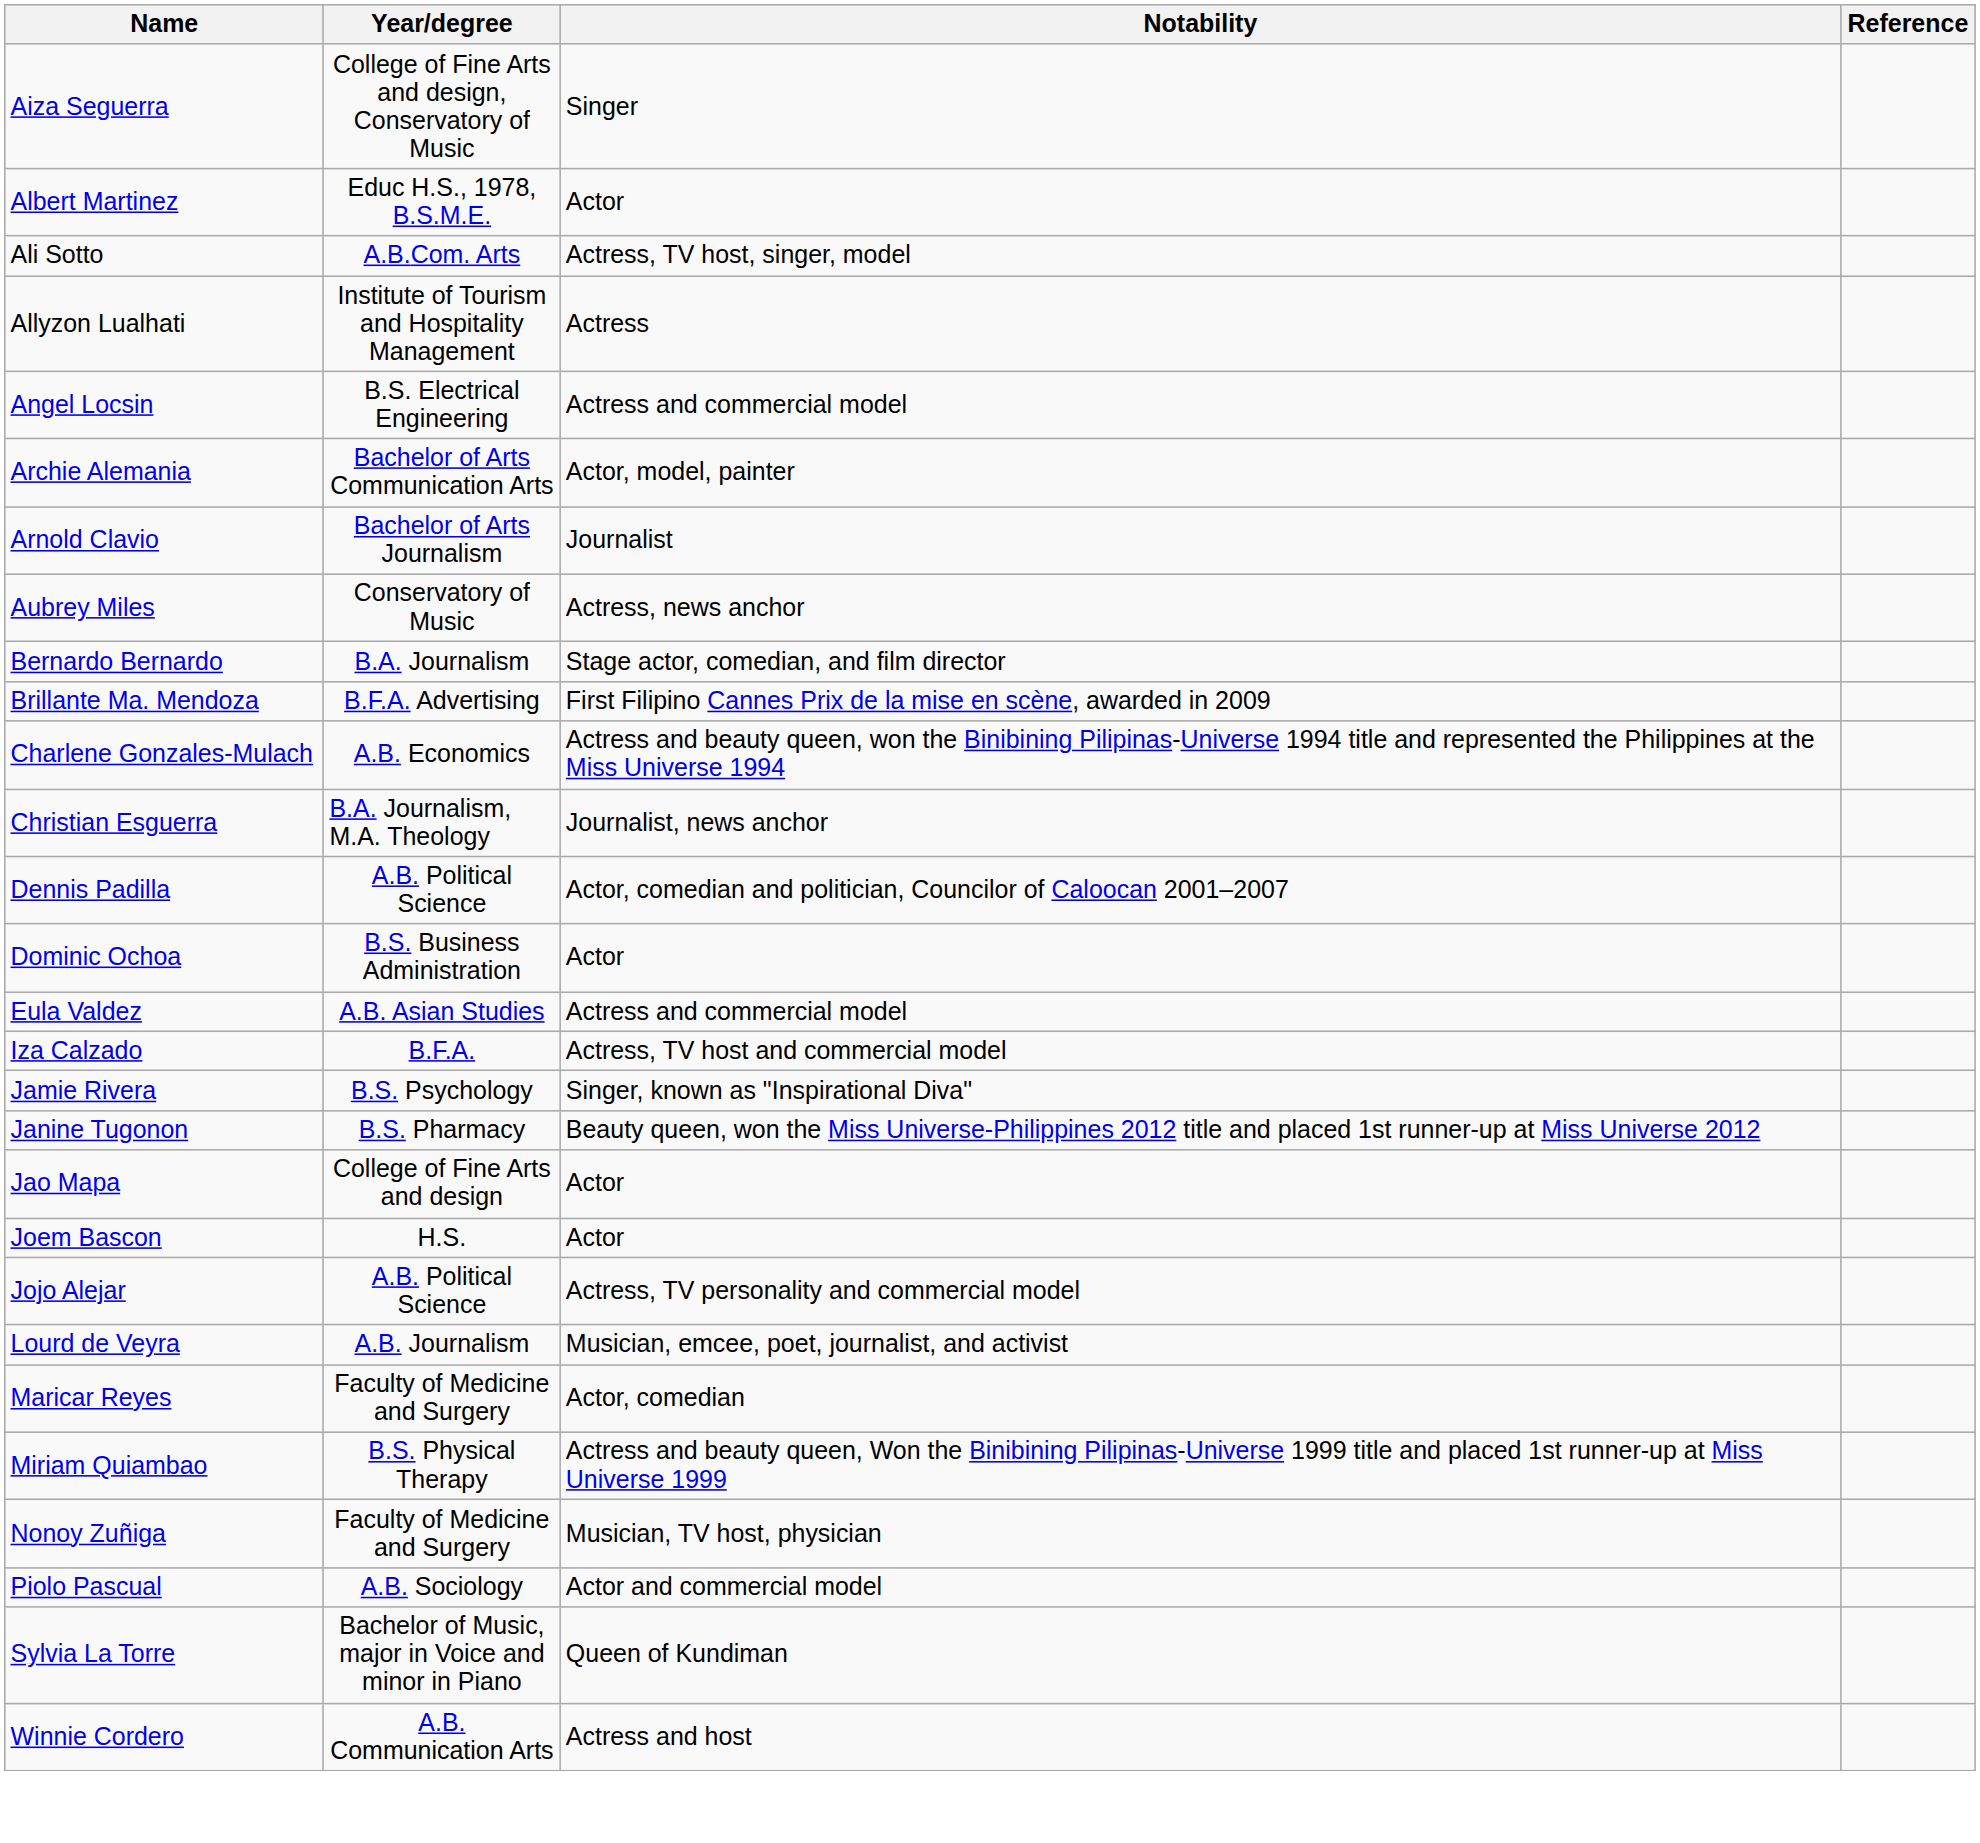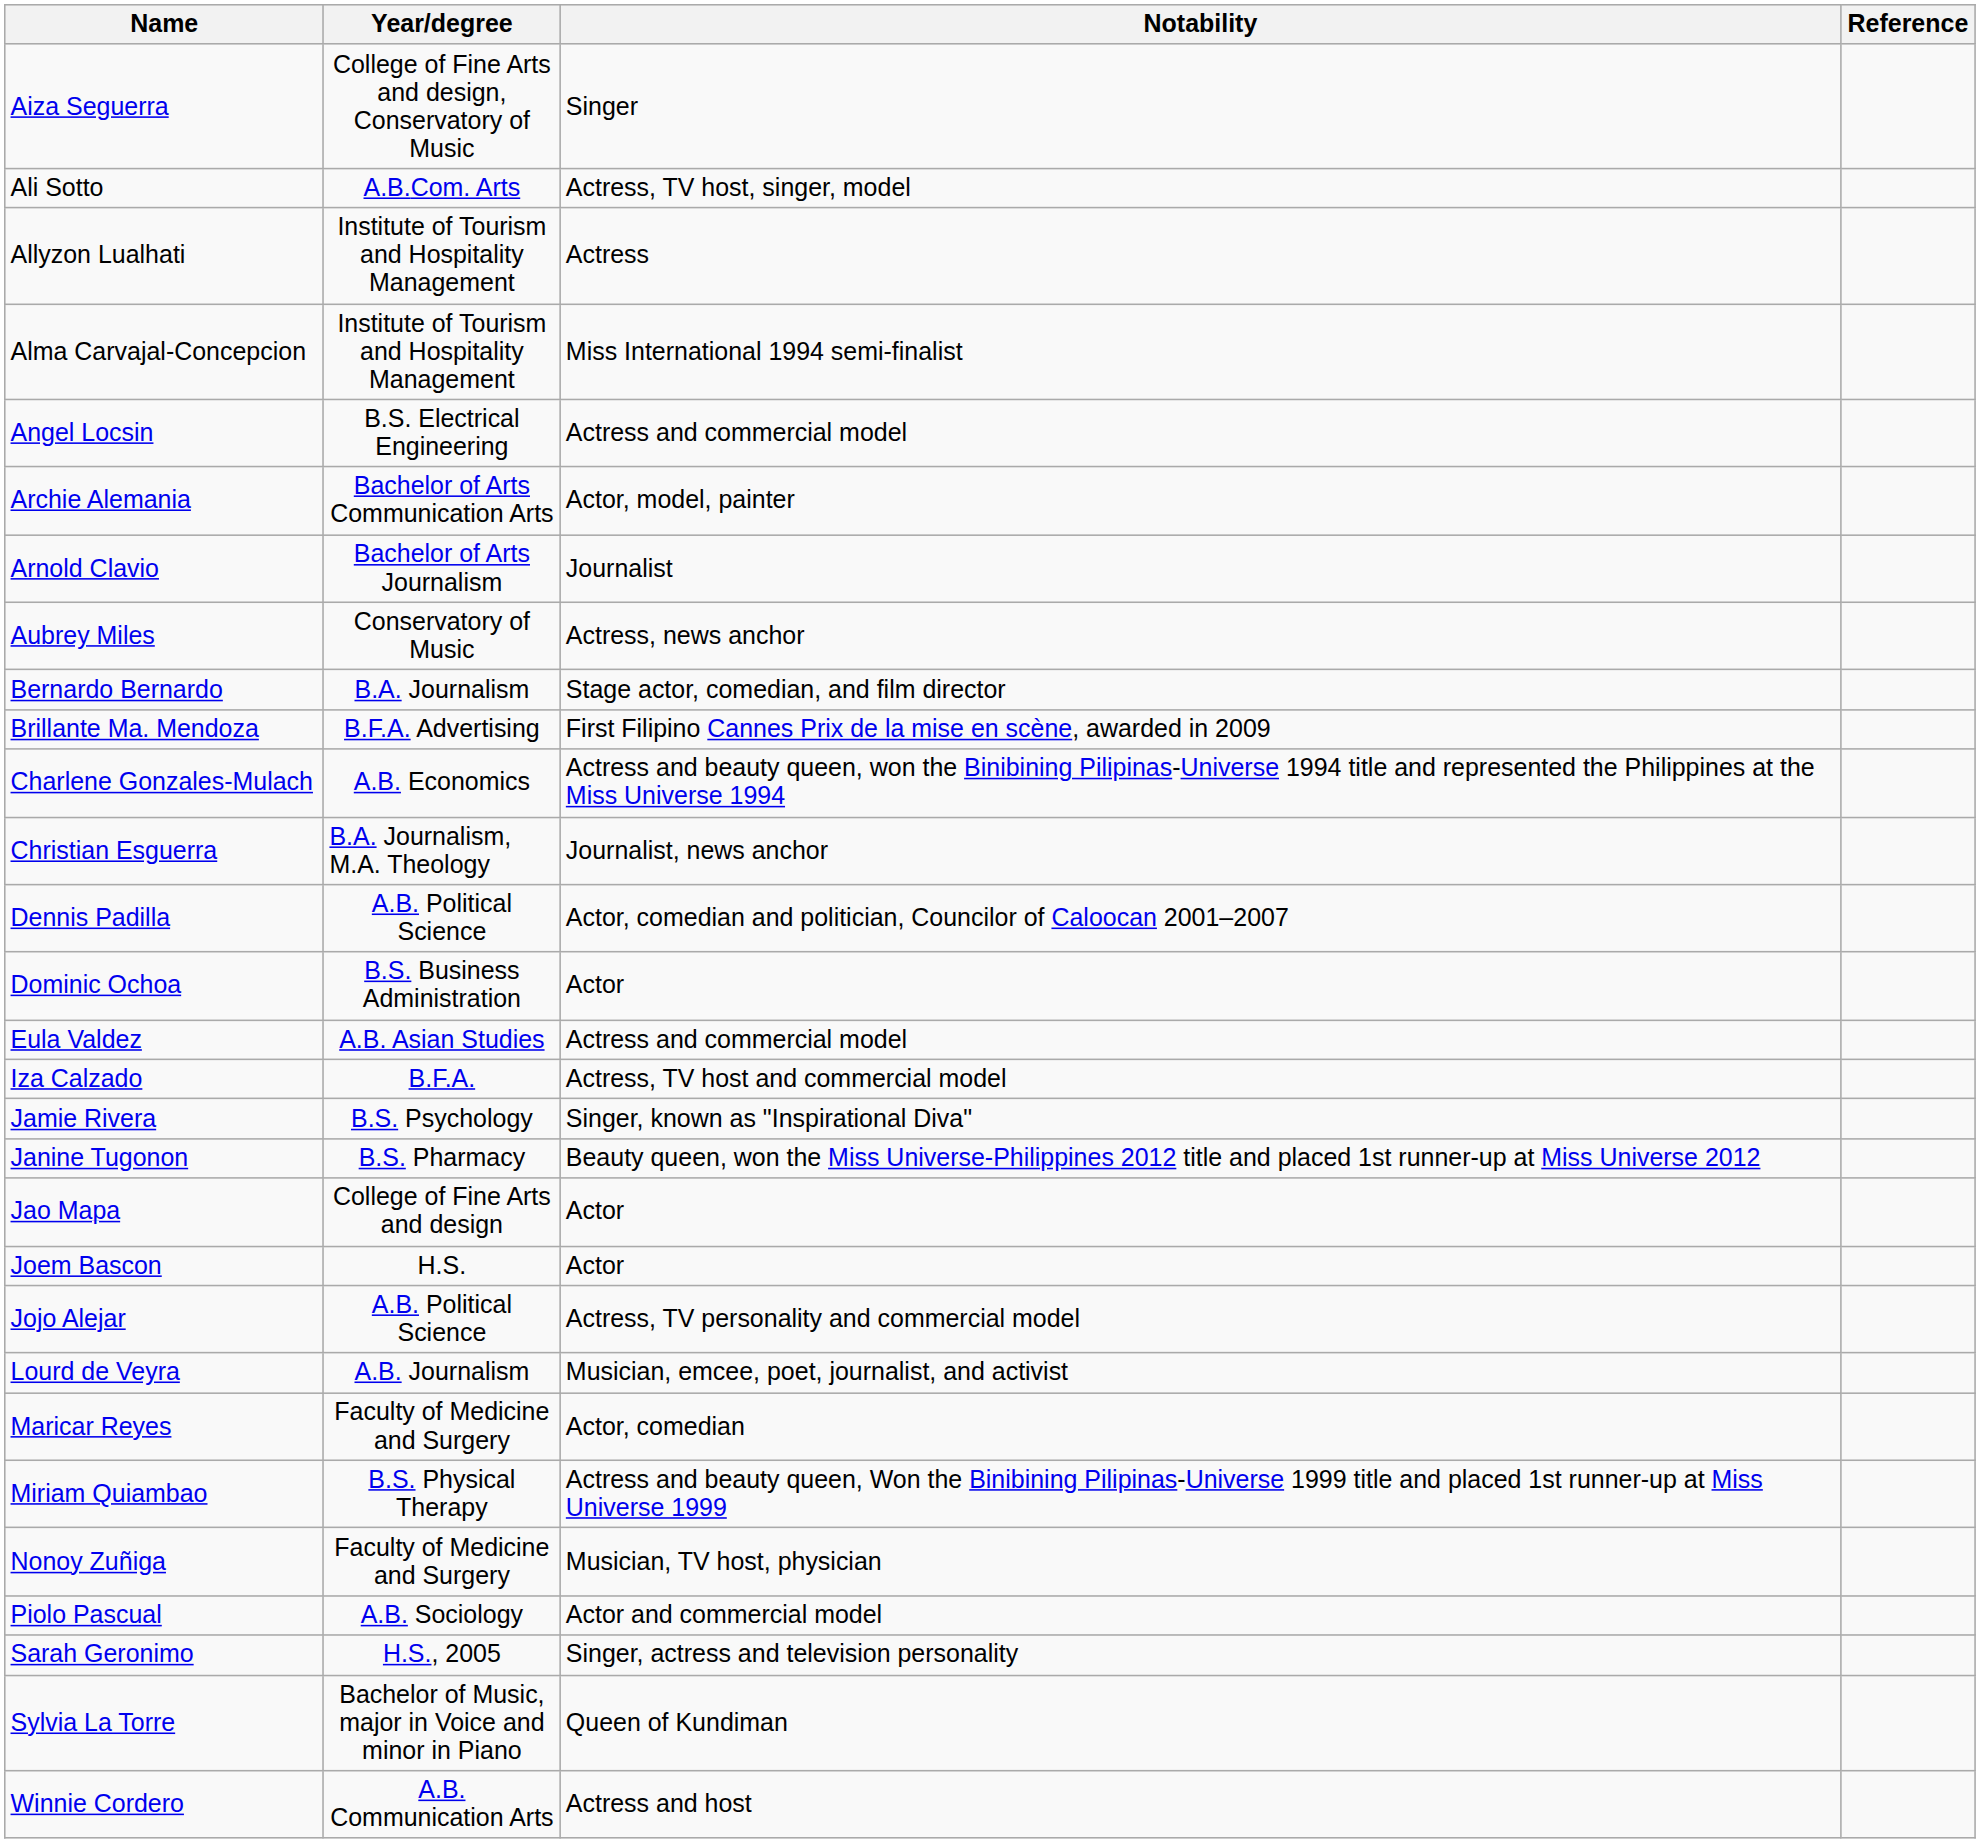- row: Albert Martinez | Educ H.S., 1978, B.S.M.E. | Actor
+ row: Alma Carvajal-Concepcion | Institute of Tourism and Hospitality Management | Miss International 1994 semi-finalist
+ row: Sarah Geronimo | H.S., 2005 | Singer, actress and television personality
